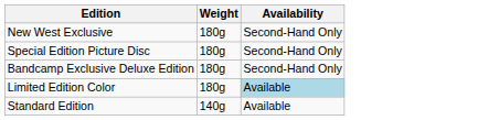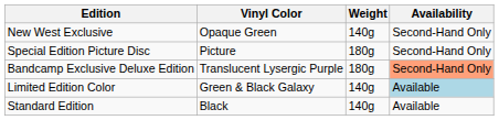+ column: Vinyl Color | Opaque Green | Picture | Translucent Lysergic Purple | Green & Black Galaxy | Black
New West Exclusive | Weight: 180g -> 140g
Bandcamp Exclusive Deluxe Edition | Availability: no background -> lightsalmon background
Limited Edition Color | Weight: 180g -> 140g
